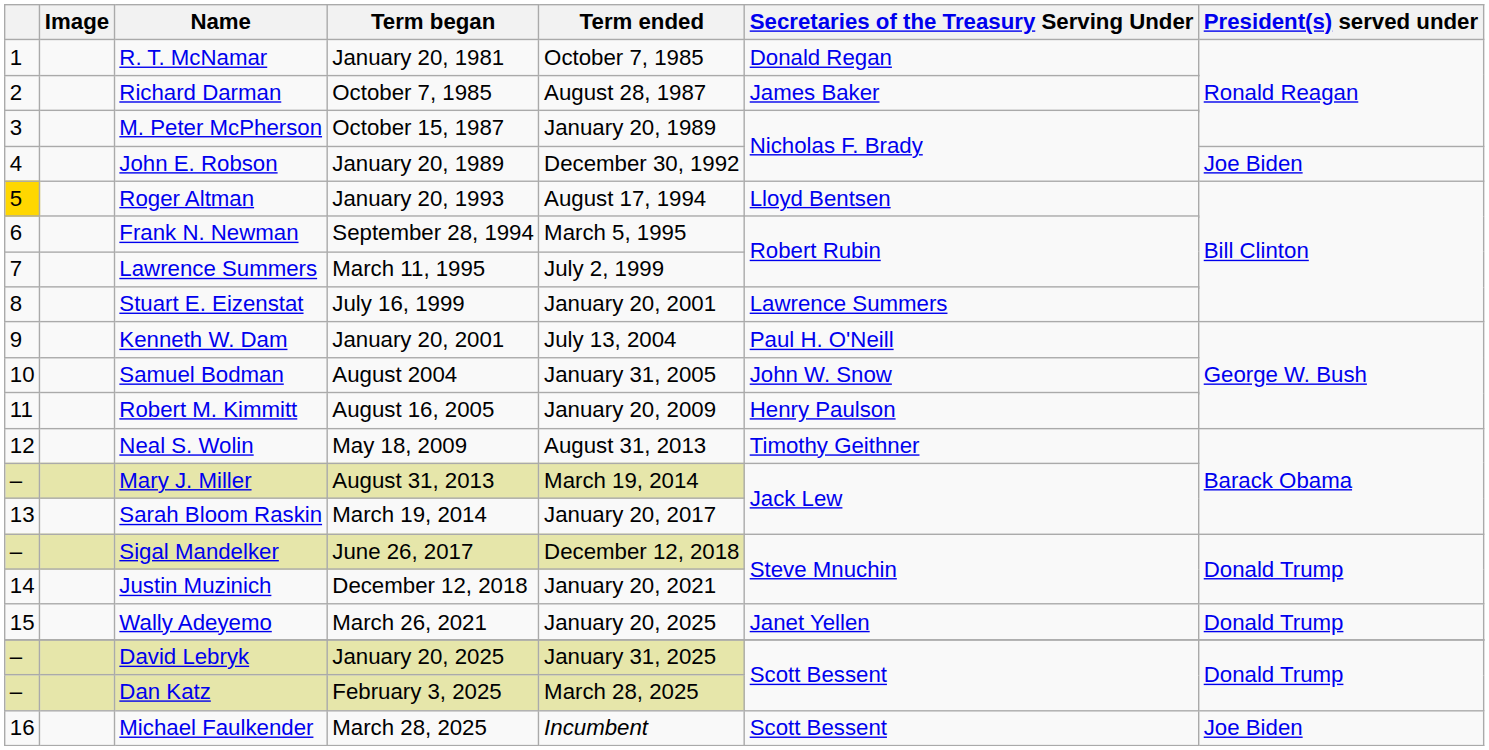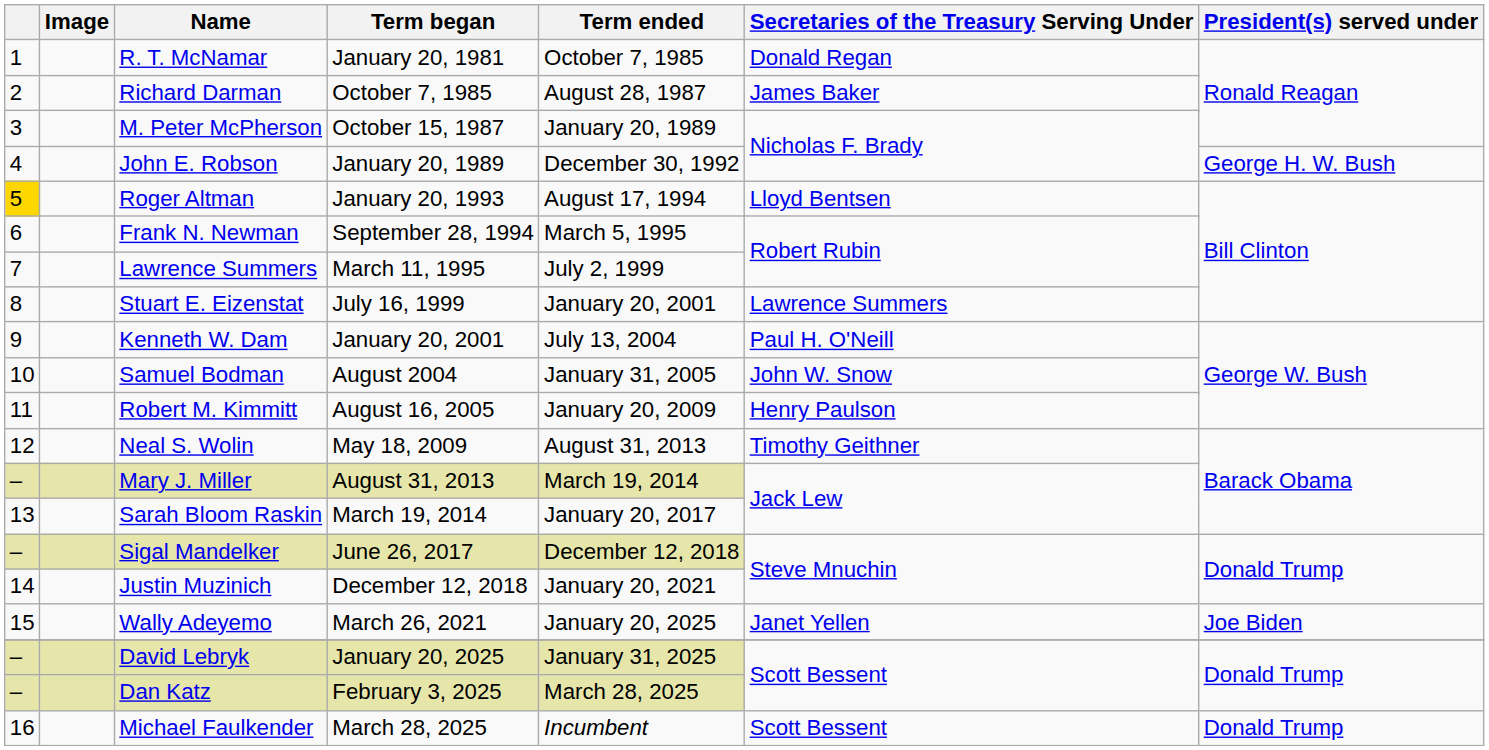John E. Robson | President(s) served under: Joe Biden -> George H. W. Bush
Wally Adeyemo | President(s) served under: Donald Trump -> Joe Biden
Michael Faulkender | President(s) served under: Joe Biden -> Donald Trump
